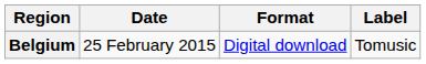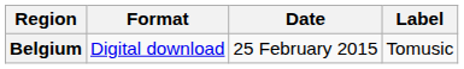columns swapped: Date <-> Format
